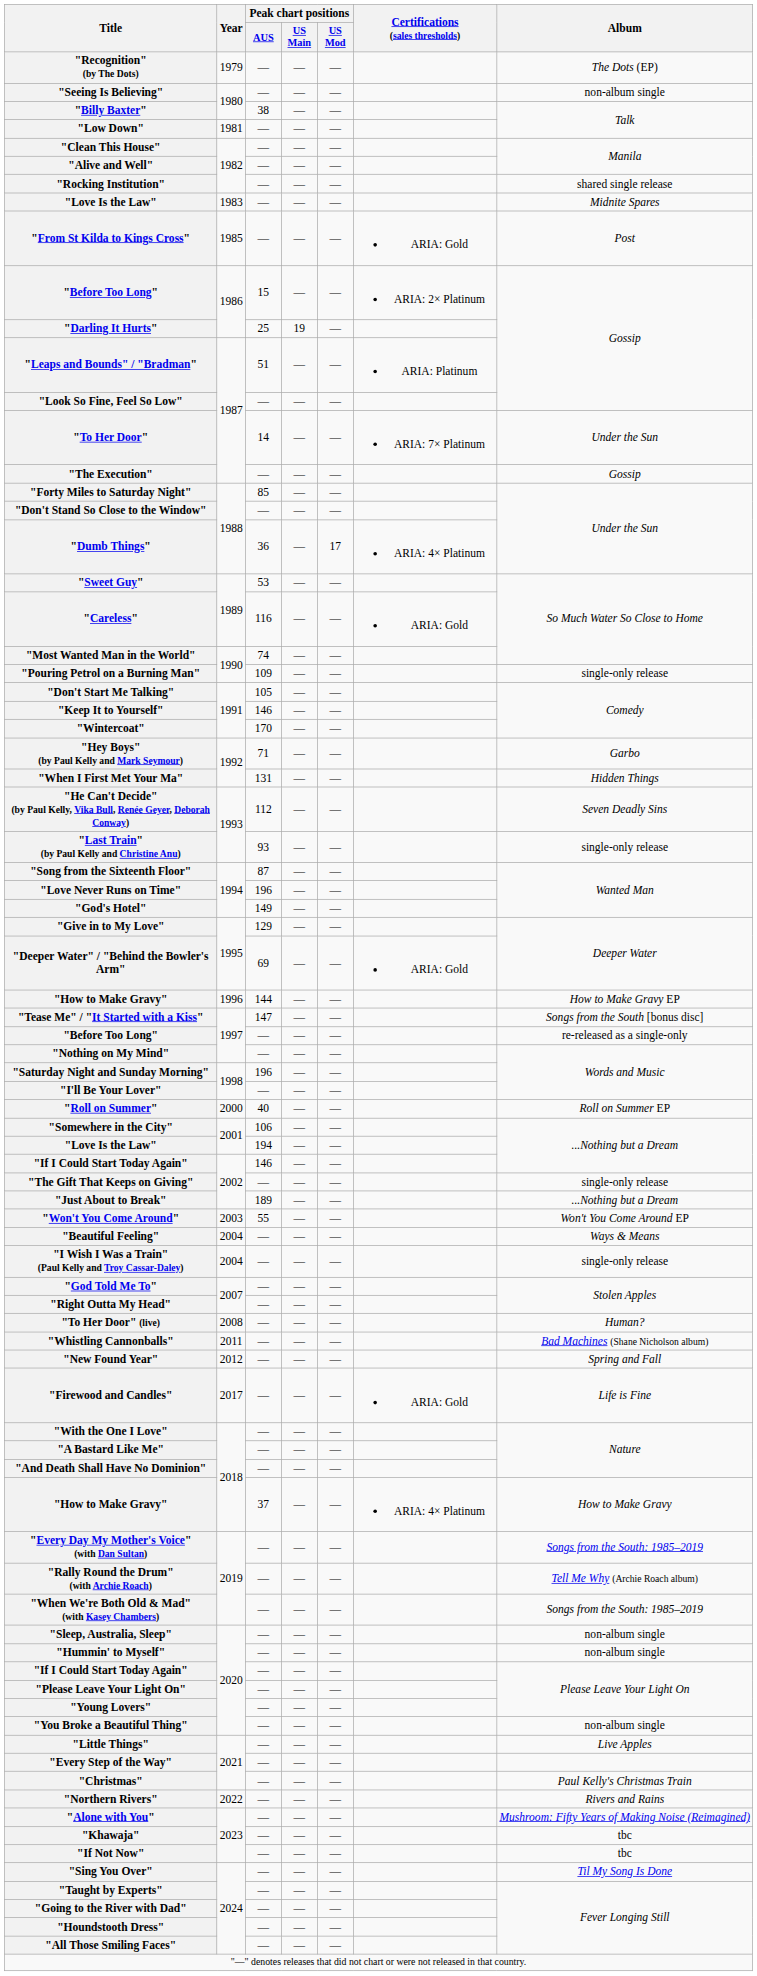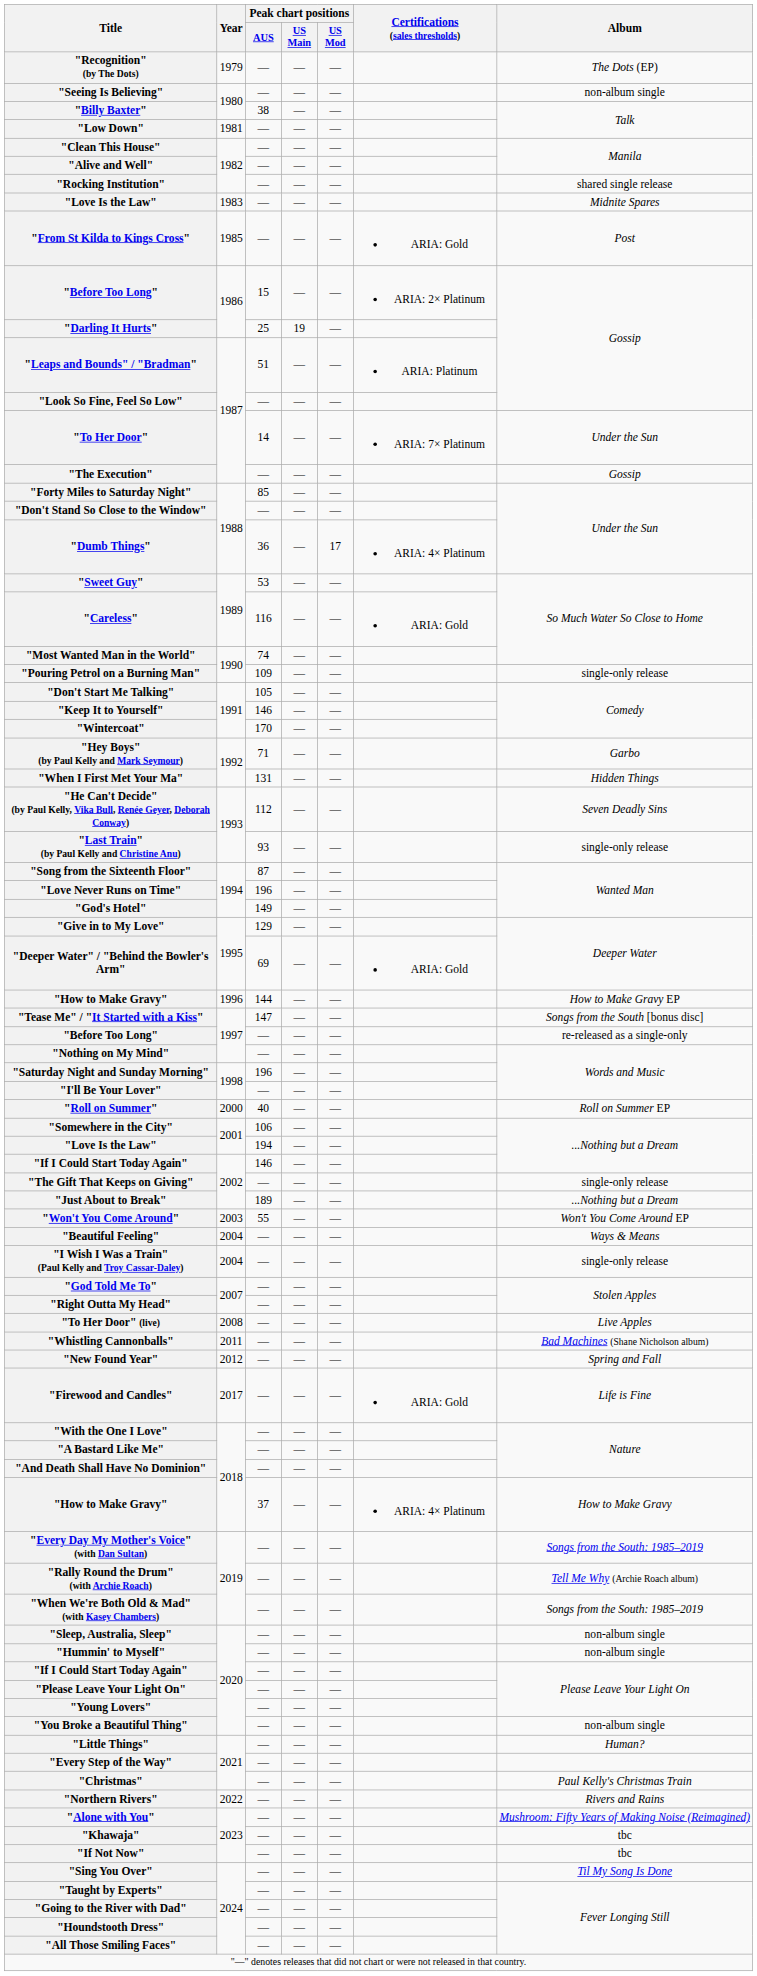"To Her Door" (live) | Album: Human? -> Live Apples
"Little Things" | Album: Live Apples -> Human?
